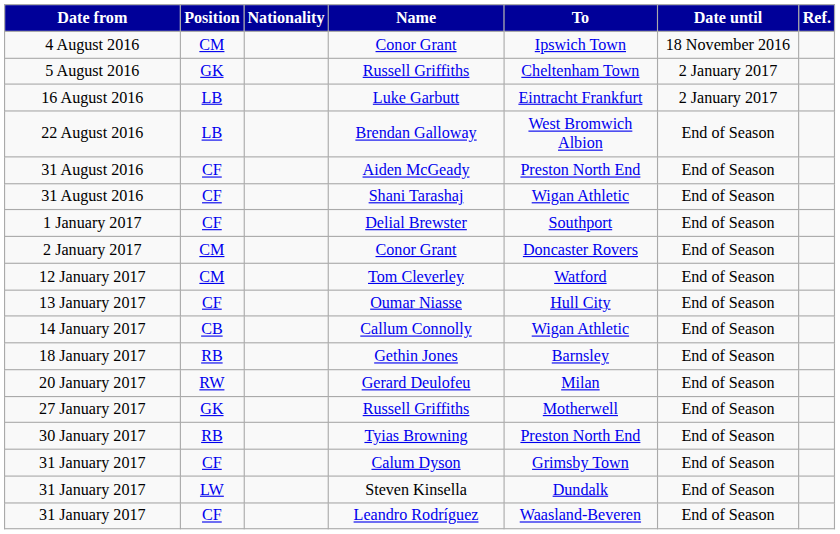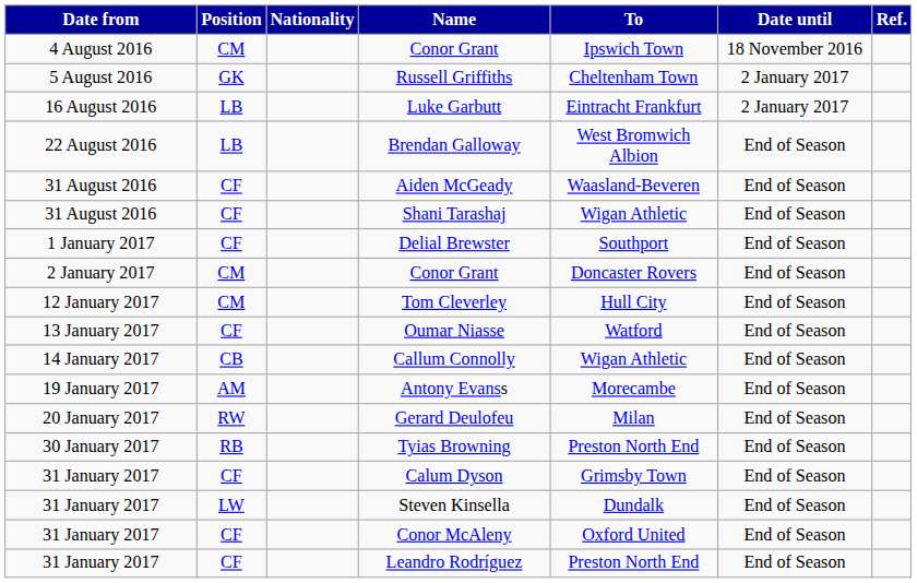Aiden McGeady | To: Preston North End -> Waasland-Beveren
Tom Cleverley | To: Watford -> Hull City
Oumar Niasse | To: Hull City -> Watford
- row: 18 January 2017 | RB | Gethin Jones | Barnsley | End of Season
+ row: 19 January 2017 | AM | Antony Evanss | Morecambe | End of Season
- row: 27 January 2017 | GK | Russell Griffiths | Motherwell | End of Season
+ row: 31 January 2017 | CF | Conor McAleny | Oxford United | End of Season
Leandro Rodríguez | To: Waasland-Beveren -> Preston North End
